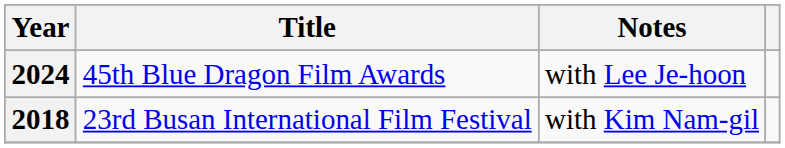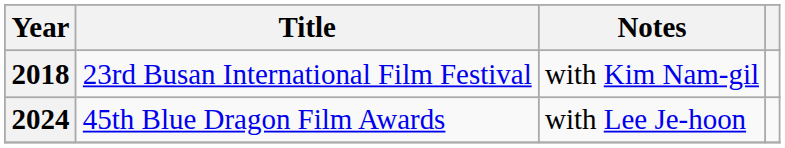rows swapped: 2018 <-> 2024
